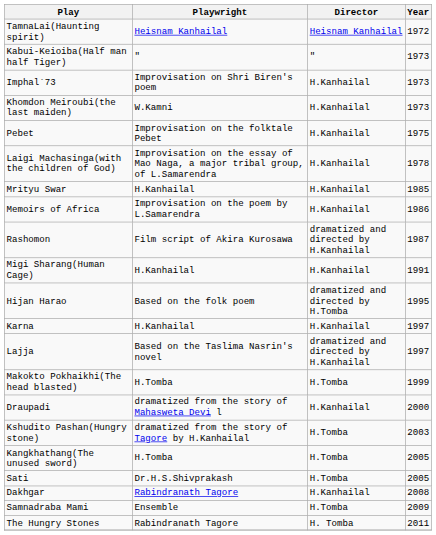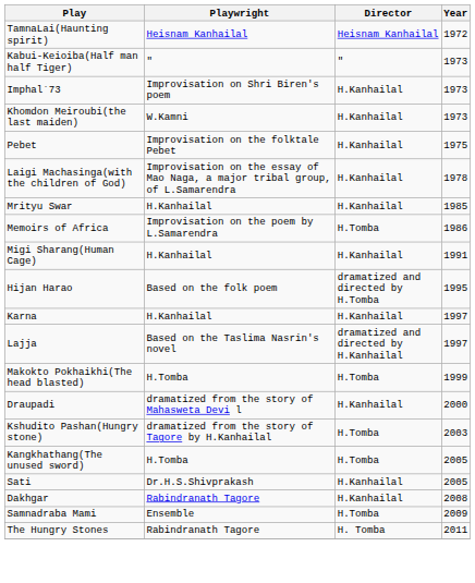Memoirs of Africa | Director: H.Kanhailal -> H.Tomba
- row: Rashomon | Film script of Akira Kurosawa | dramatized and directed by H.Kanhailal | 1987
Sati | Director: H.Tomba -> H.Kanhailal
